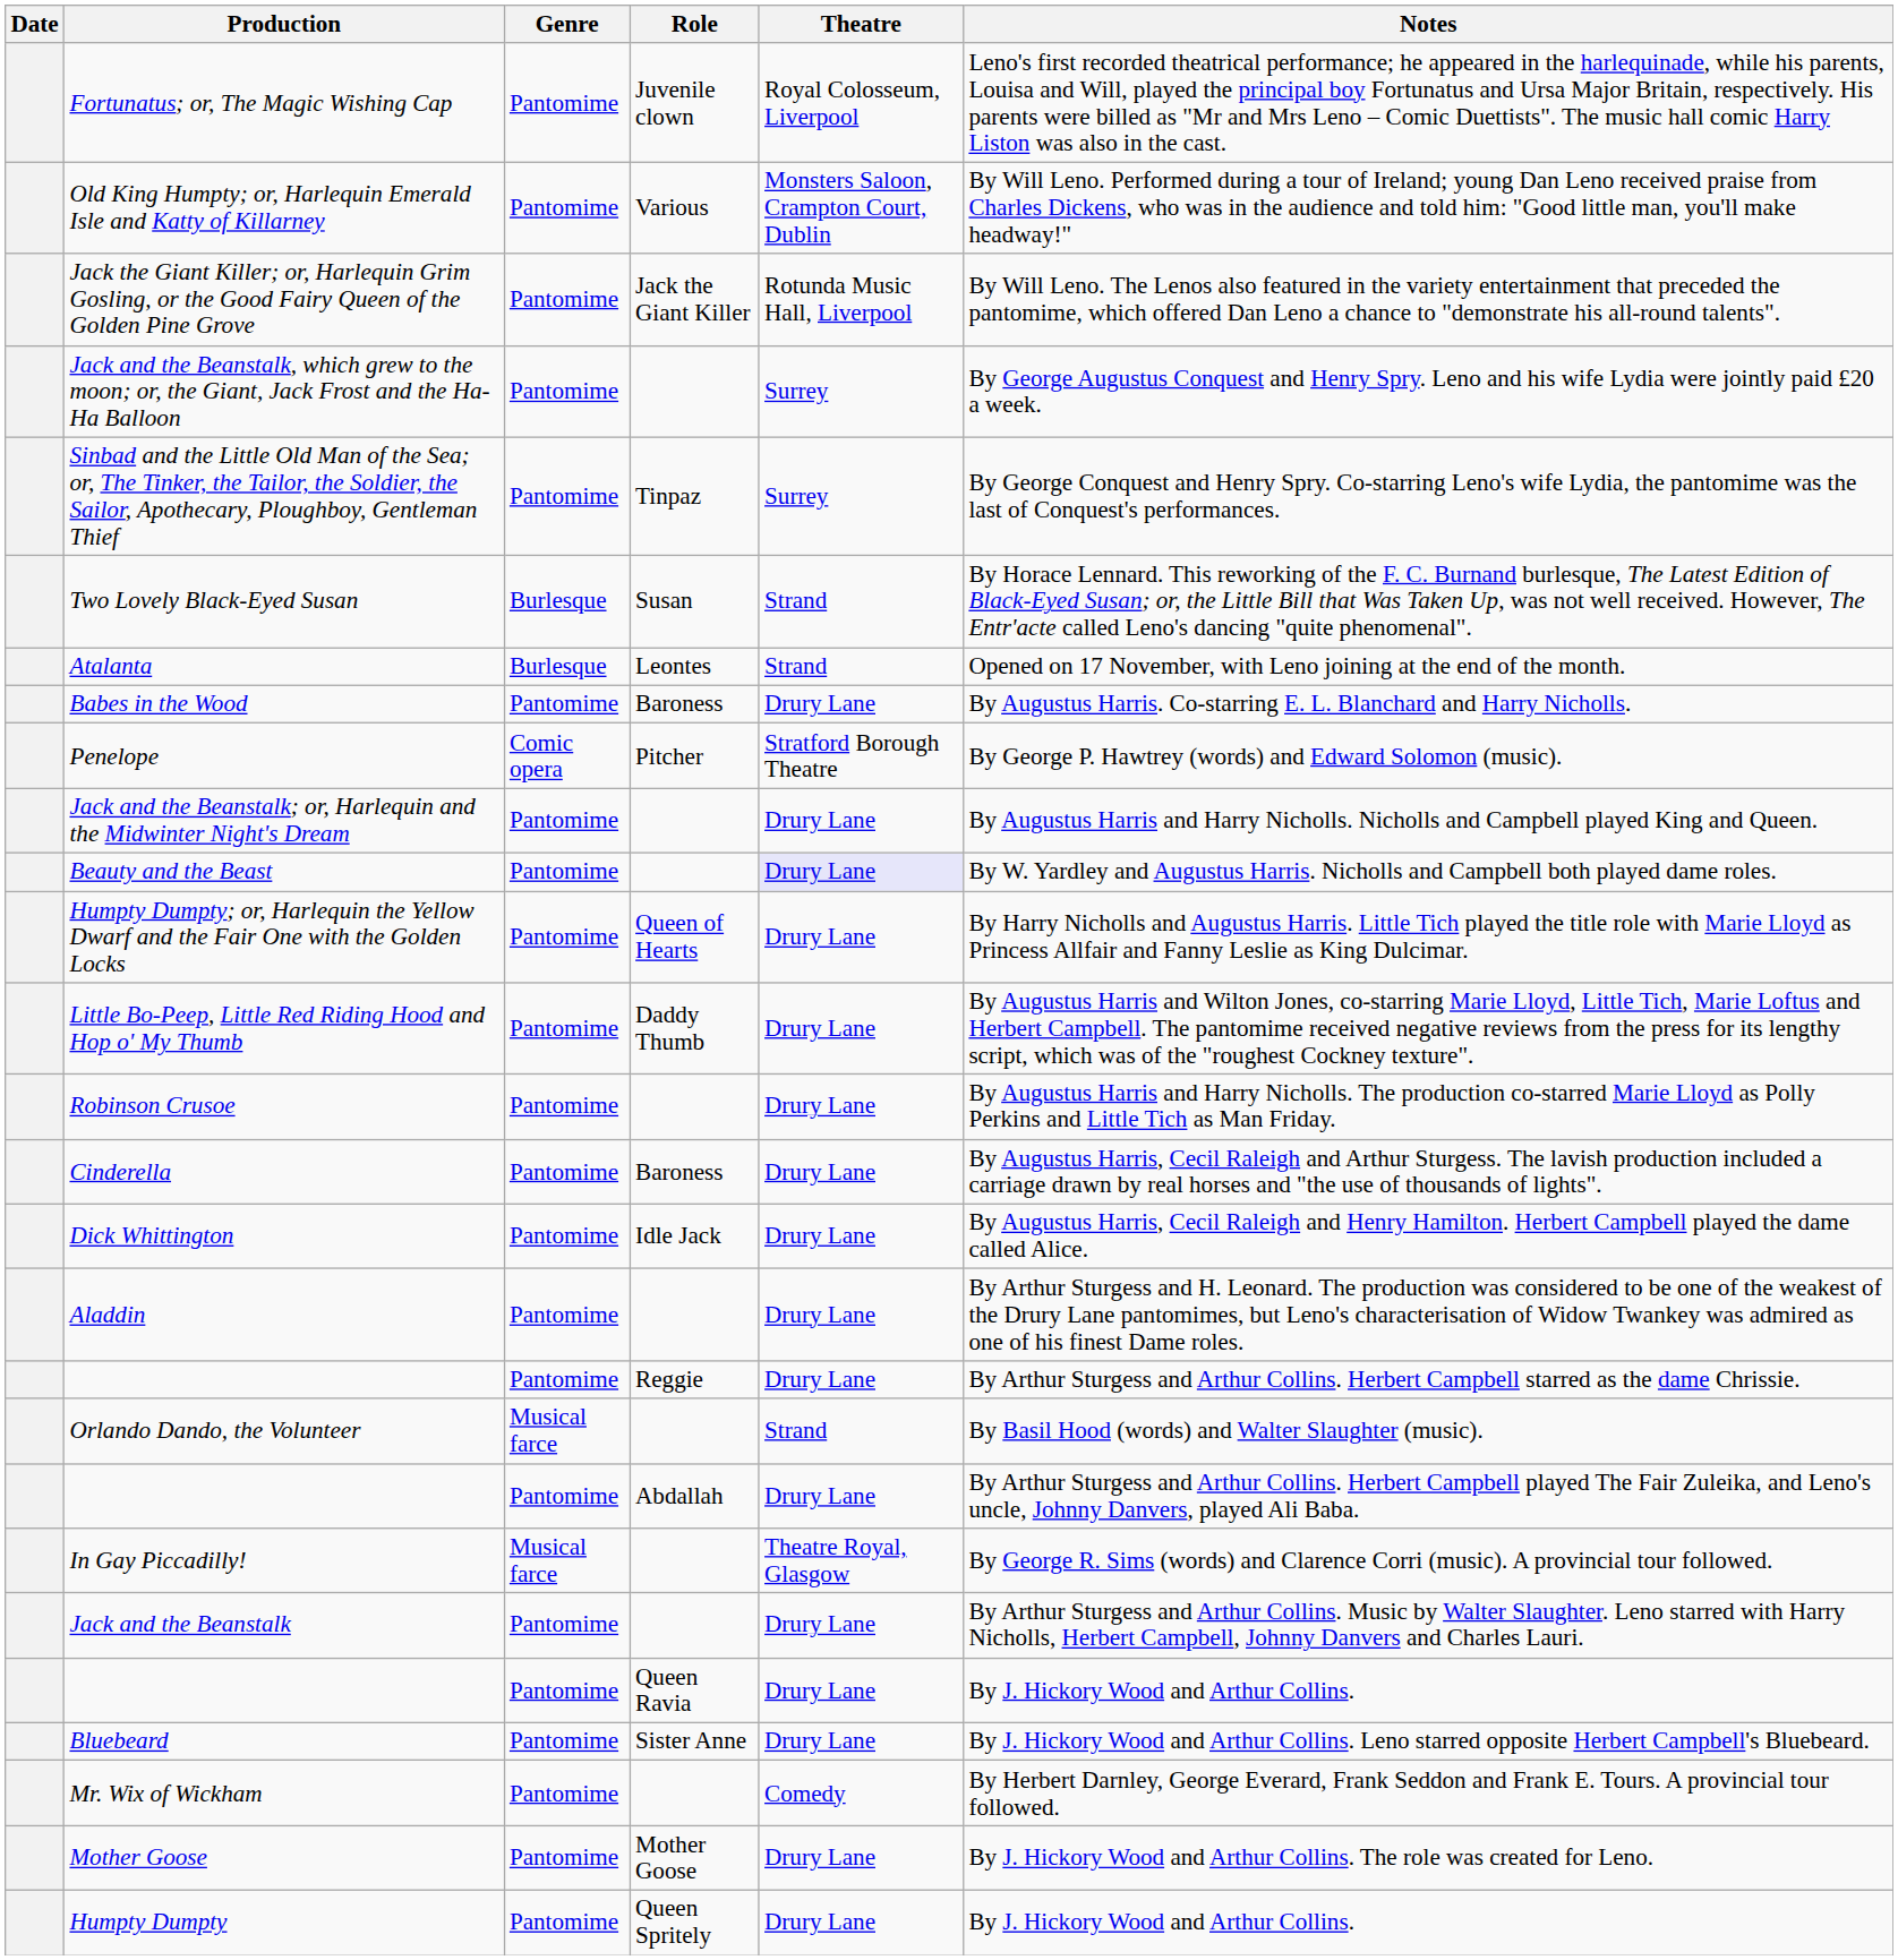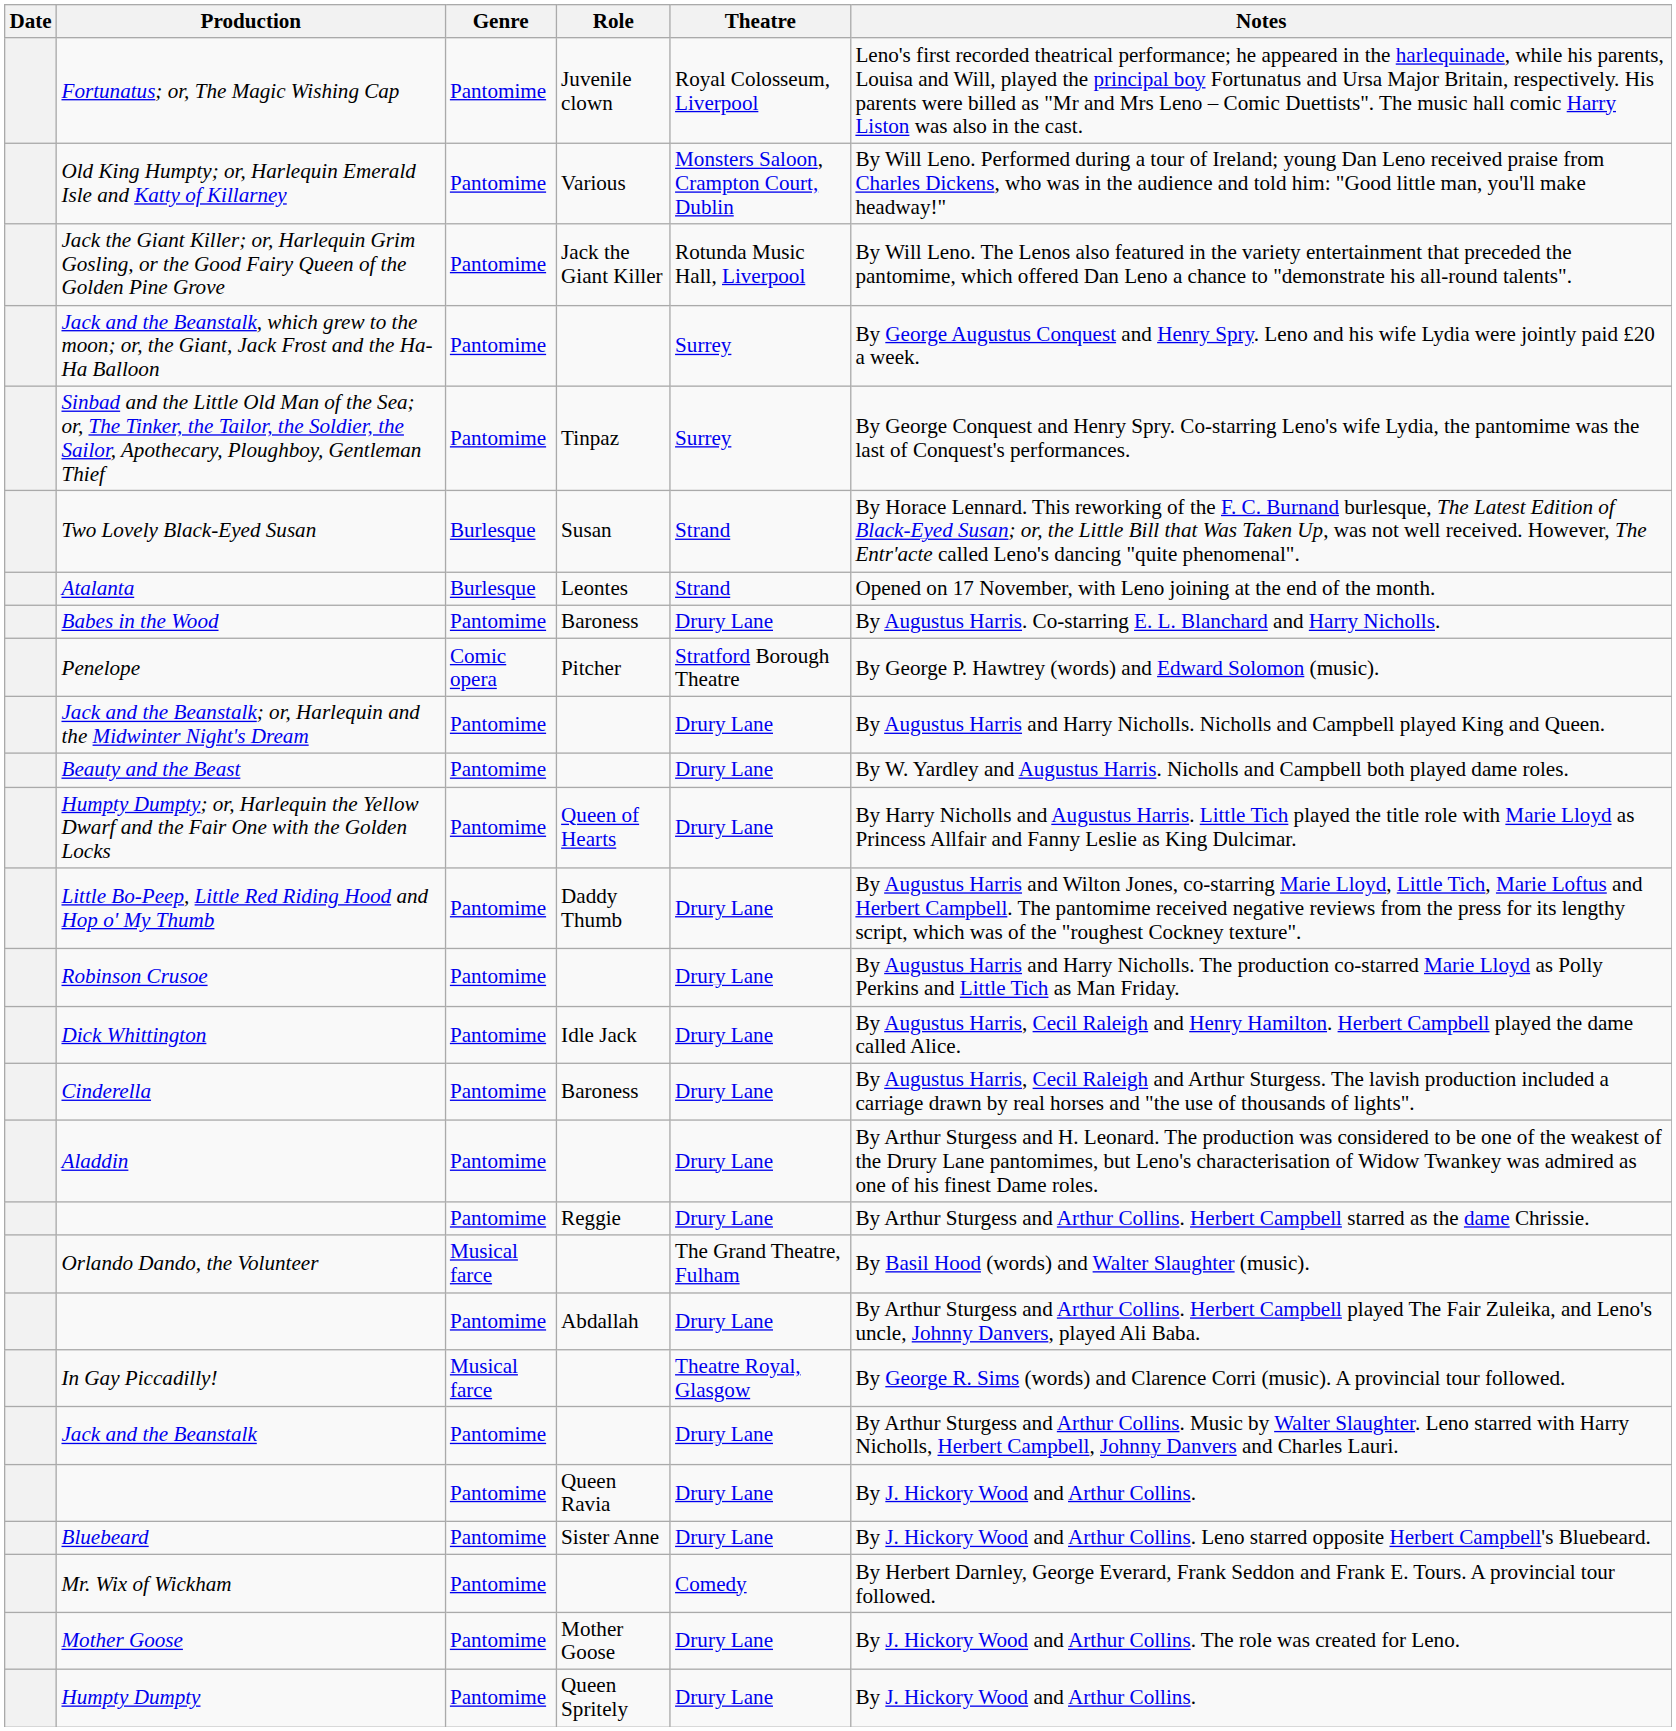Beauty and the Beast | Theatre: lavender background -> no background
rows swapped: Dick Whittington <-> Cinderella
Orlando Dando, the Volunteer | Theatre: Strand -> The Grand Theatre, Fulham
